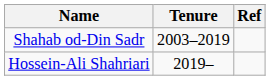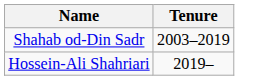- column: Ref
